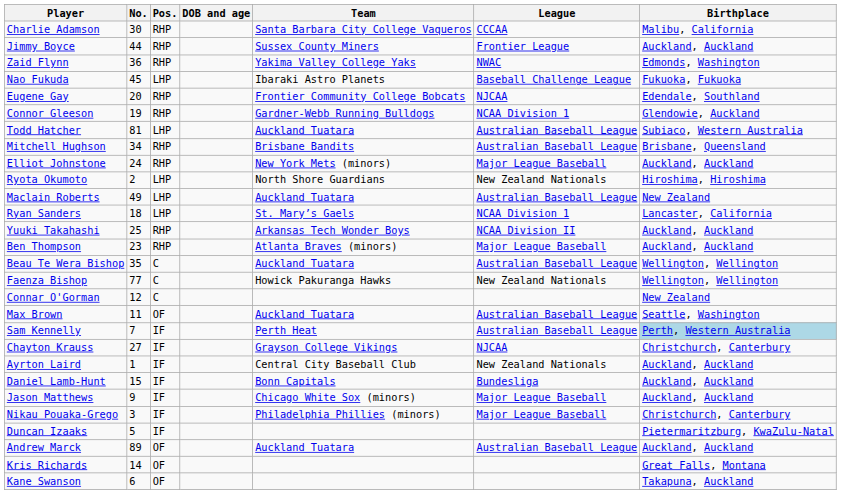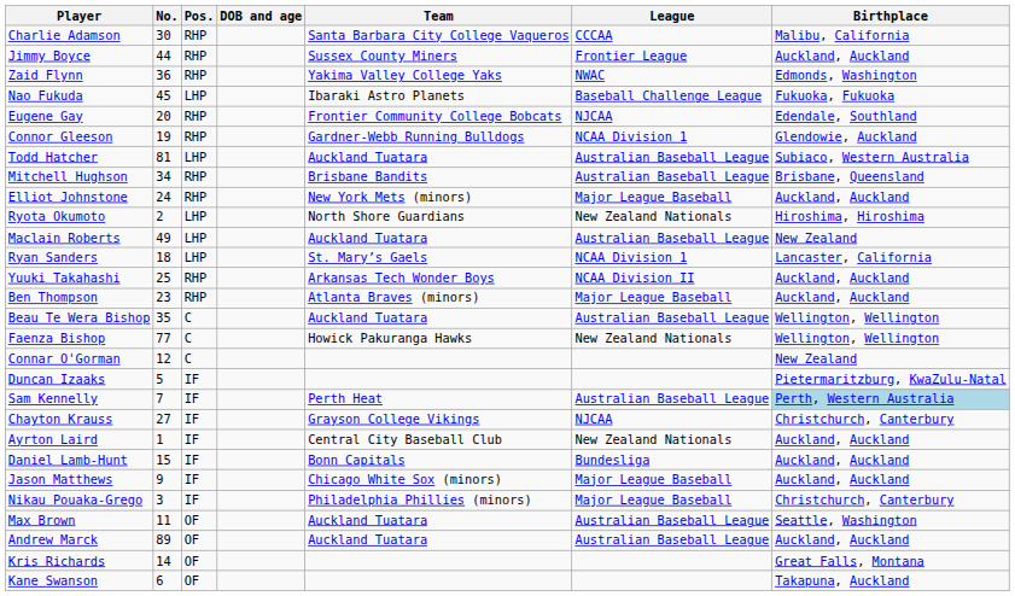rows swapped: Duncan Izaaks <-> Max Brown
